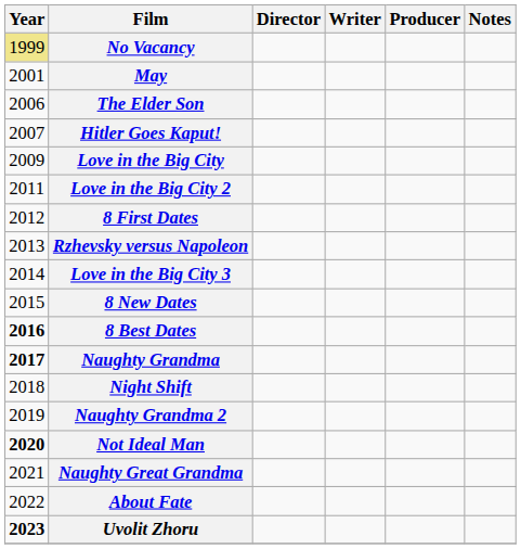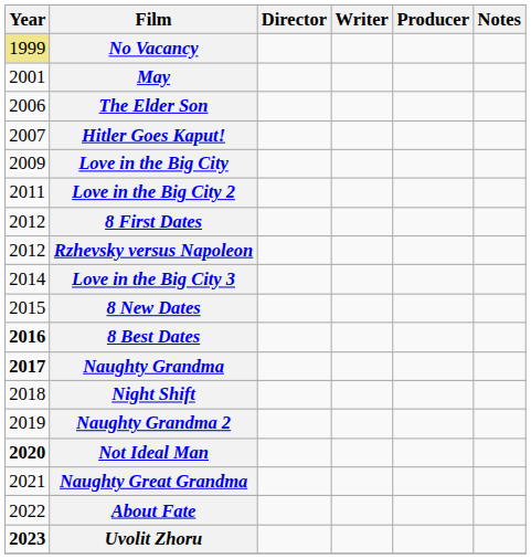Rzhevsky versus Napoleon | Year: 2013 -> 2012
